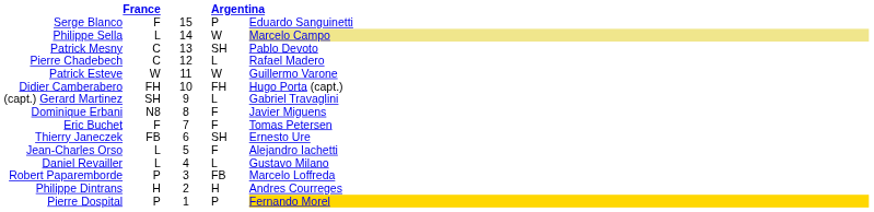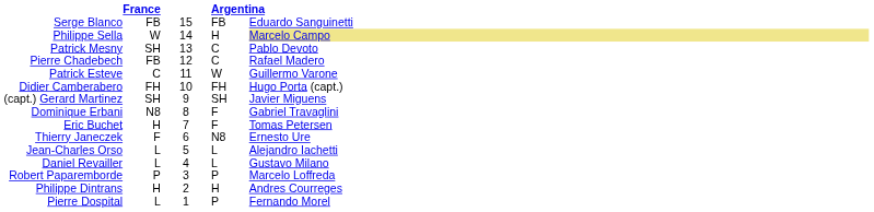Serge Blanco | column 2: F -> FB
Serge Blanco | column 4: P -> FB
Philippe Sella | column 2: L -> W
Philippe Sella | column 4: W -> H
Patrick Mesny | column 2: C -> SH
Patrick Mesny | column 4: SH -> C
Pierre Chadebech | column 2: C -> FB
Pierre Chadebech | column 4: L -> C
Patrick Esteve | column 2: W -> C
(capt.) Gerard Martinez | column 4: L -> SH
(capt.) Gerard Martinez | column 5: Gabriel Travaglini -> Javier Miguens
Dominique Erbani | column 5: Javier Miguens -> Gabriel Travaglini
Eric Buchet | column 2: F -> H
Thierry Janeczek | column 2: FB -> F
Thierry Janeczek | column 4: SH -> N8
Jean-Charles Orso | column 4: F -> L
Robert Paparemborde | column 4: FB -> P
Pierre Dospital | column 2: P -> L
Pierre Dospital | column 5: gold background -> no background
